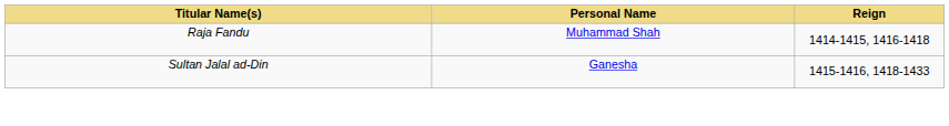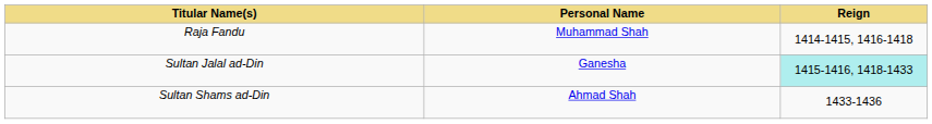Sultan Jalal ad-Din | Reign: no background -> paleturquoise background
+ row: Sultan Shams ad-Din | Ahmad Shah | 1433-1436
